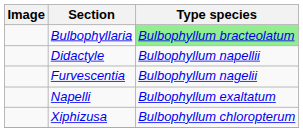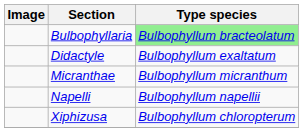Didactyle | Type species: Bulbophyllum napellii -> Bulbophyllum exaltatum
- row: Furvescentia | Bulbophyllum nagelii
+ row: Micranthae | Bulbophyllum micranthum
Napelli | Type species: Bulbophyllum exaltatum -> Bulbophyllum napellii
